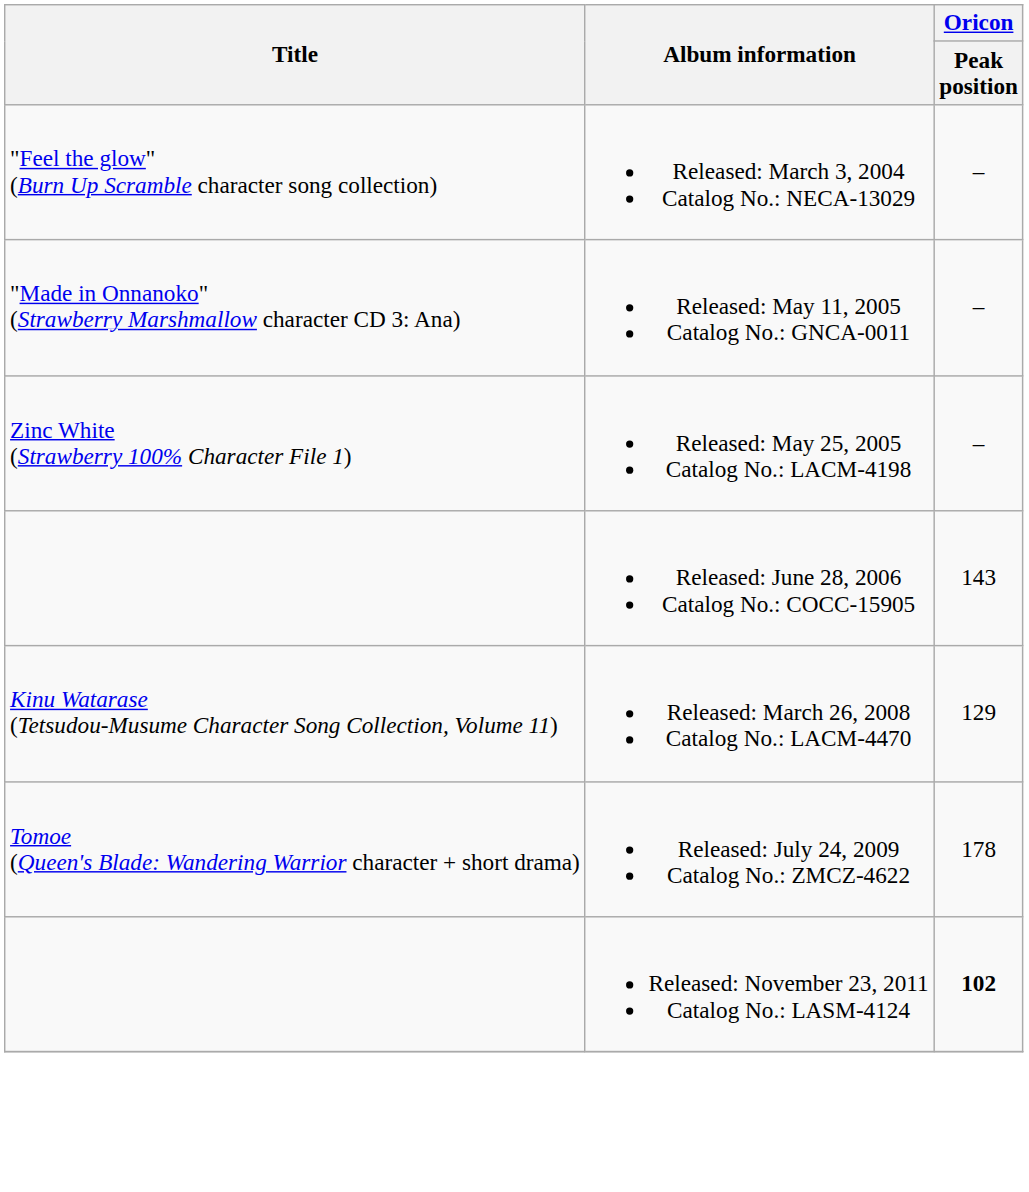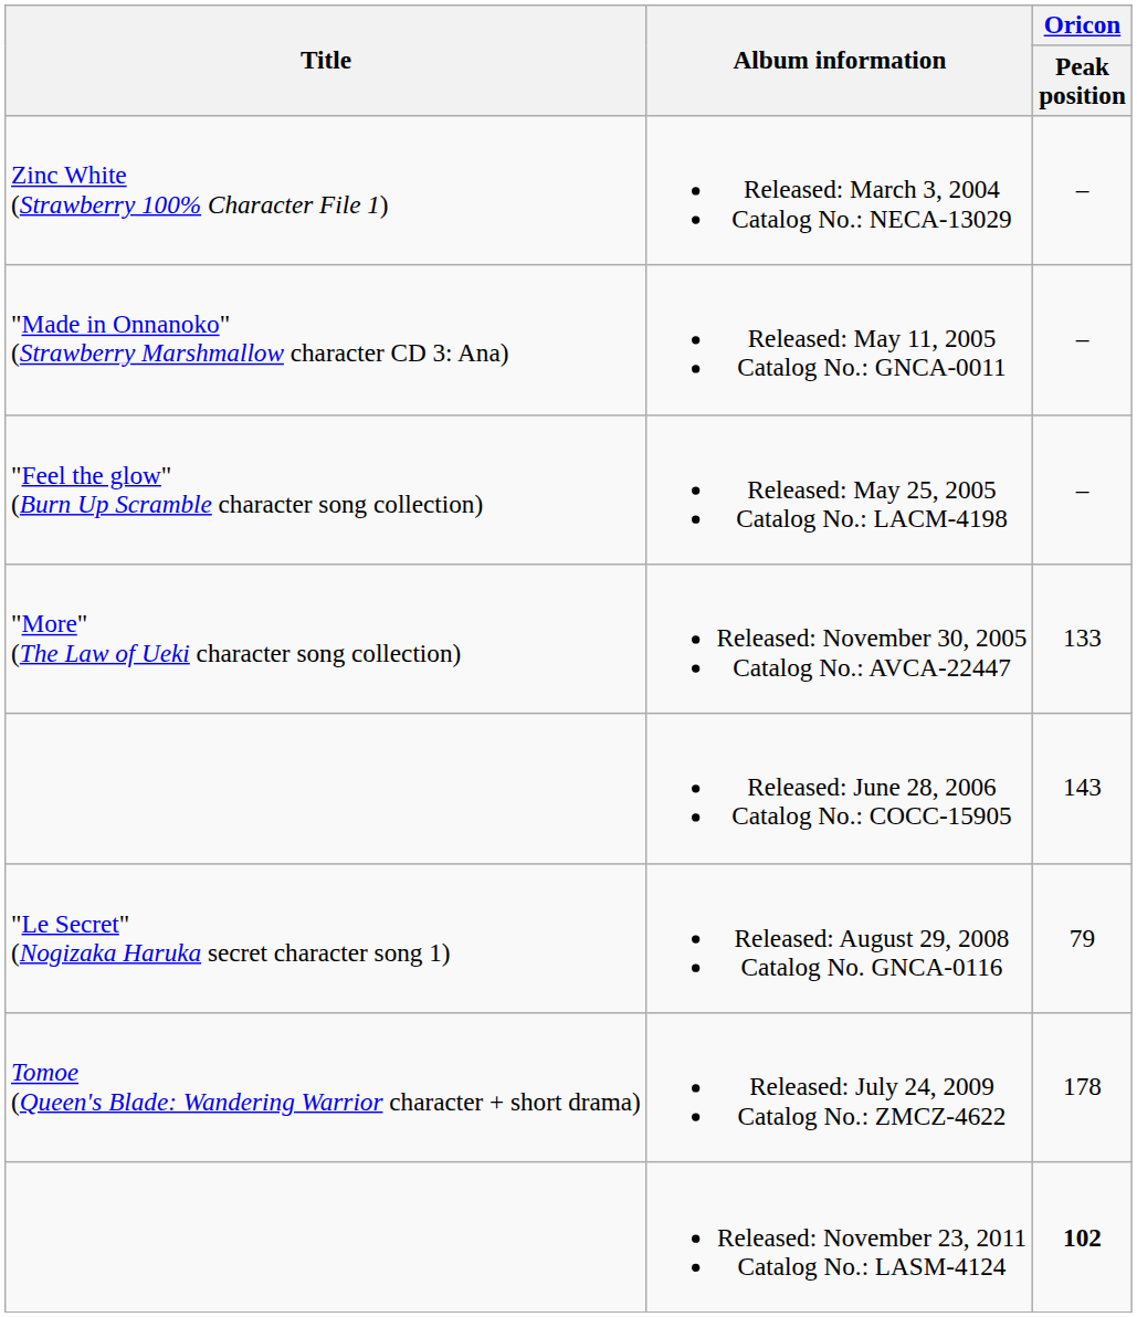Released: March 3, 2004 Catalog No.: NECA-13029 | Title: "Feel the glow" (Burn Up Scramble character song collection) -> Zinc White (Strawberry 100% Character File 1)
Released: May 25, 2005 Catalog No.: LACM-4198 | Title: Zinc White (Strawberry 100% Character File 1) -> "Feel the glow" (Burn Up Scramble character song collection)
+ row: "More" (The Law of Ueki character song collection) | Released: November 30, 2005 Catalog No.: AVCA-22447 | 133
- row: Kinu Watarase (Tetsudou-Musume Character Song Collection, Volume 11) | Released: March 26, 2008 Catalog No.: LACM-4470 | 129
+ row: "Le Secret" (Nogizaka Haruka secret character song 1) | Released: August 29, 2008 Catalog No. GNCA-0116 | 79
